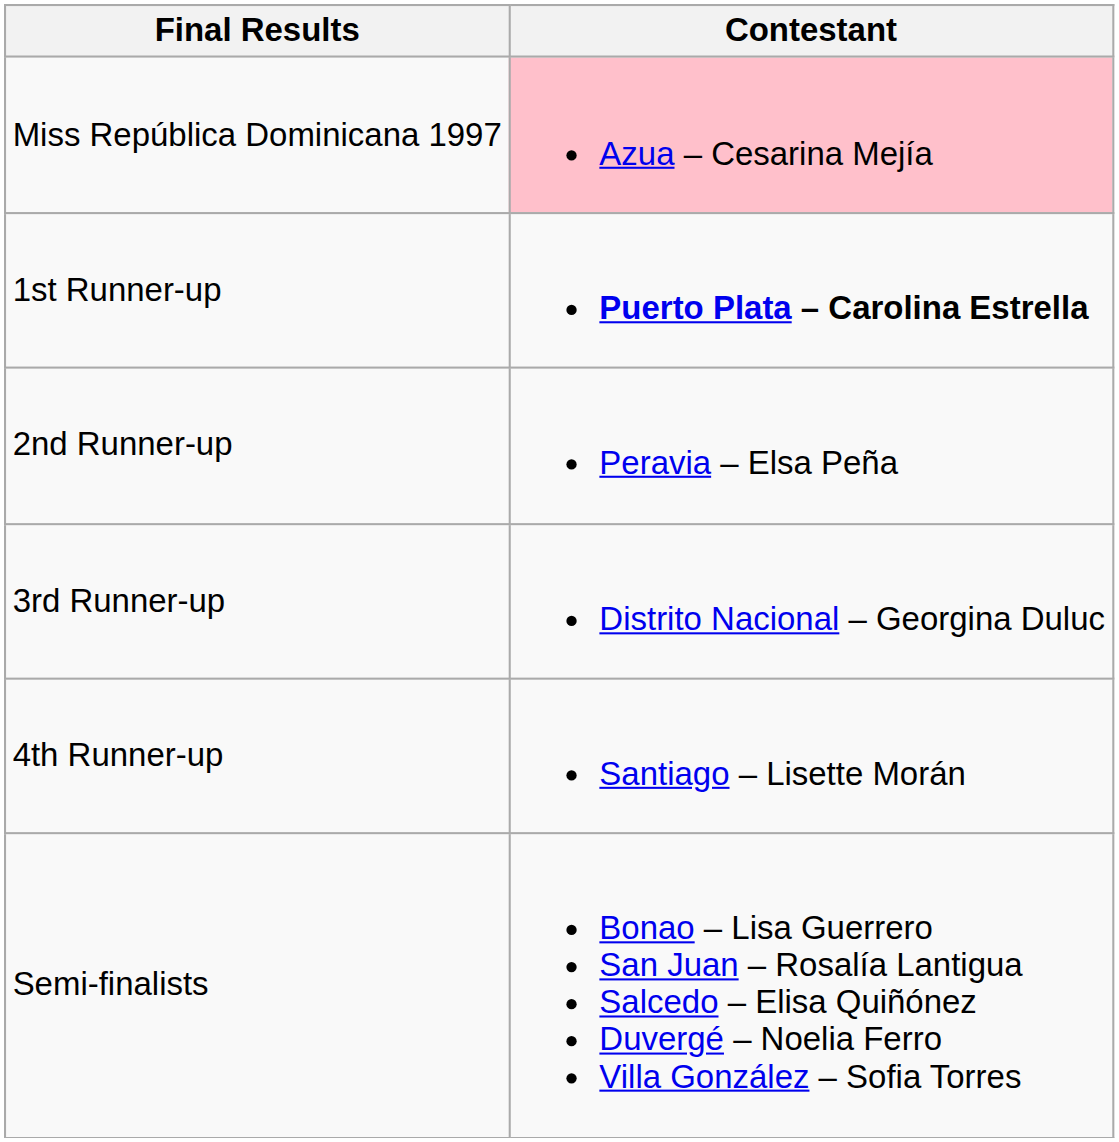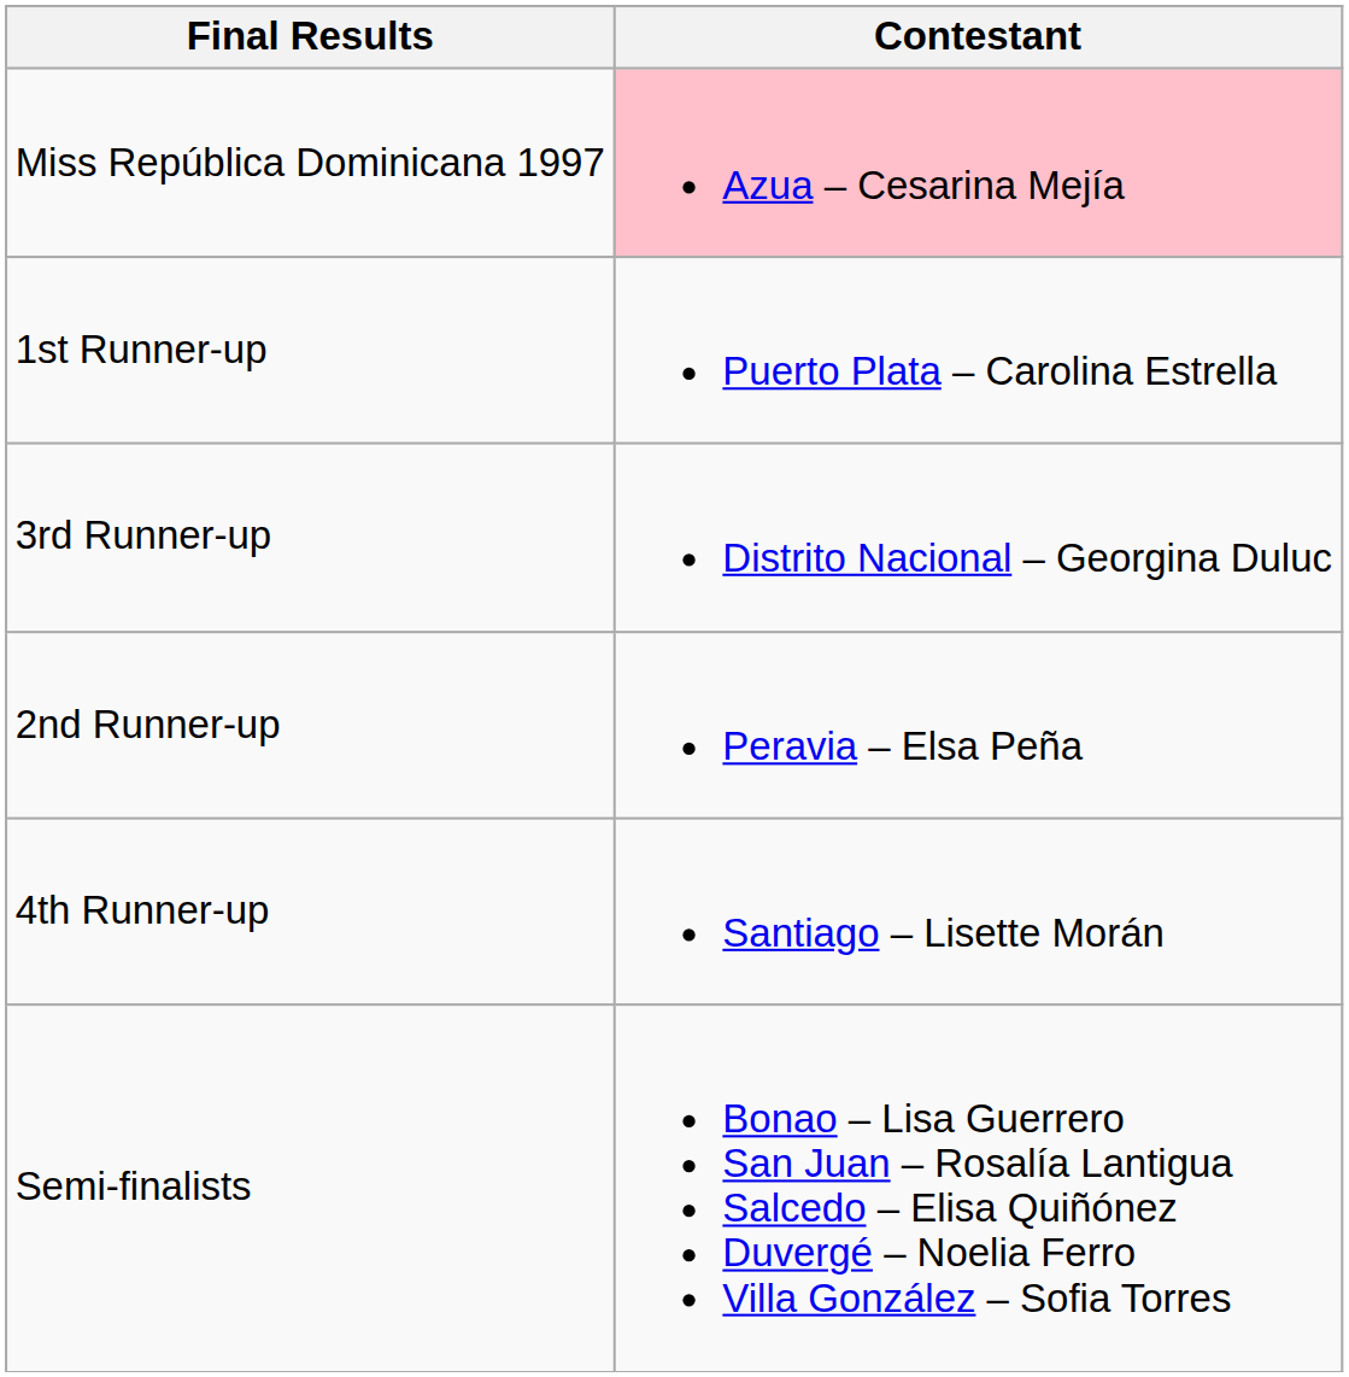1st Runner-up | Contestant: bold -> normal
rows swapped: 2nd Runner-up <-> 3rd Runner-up
